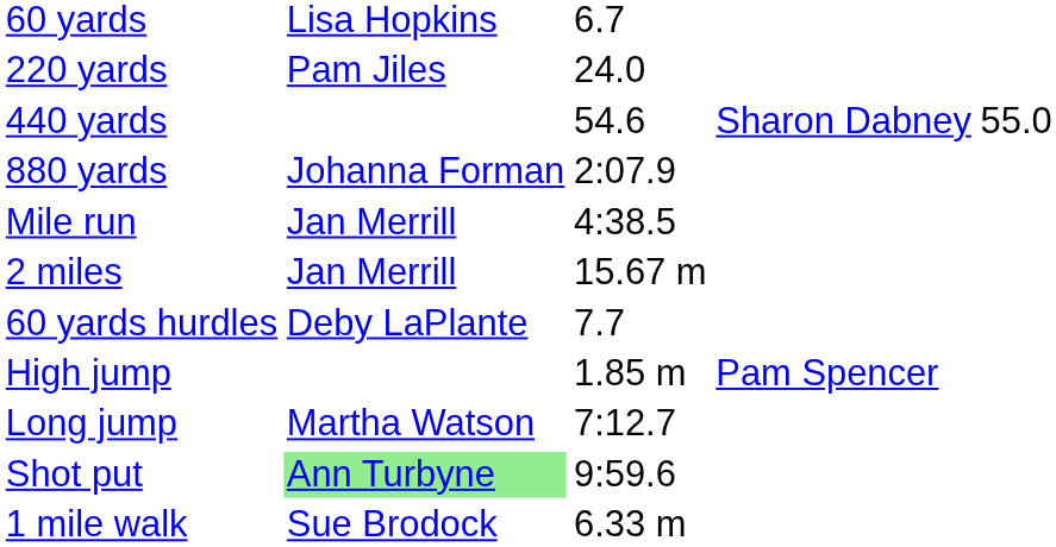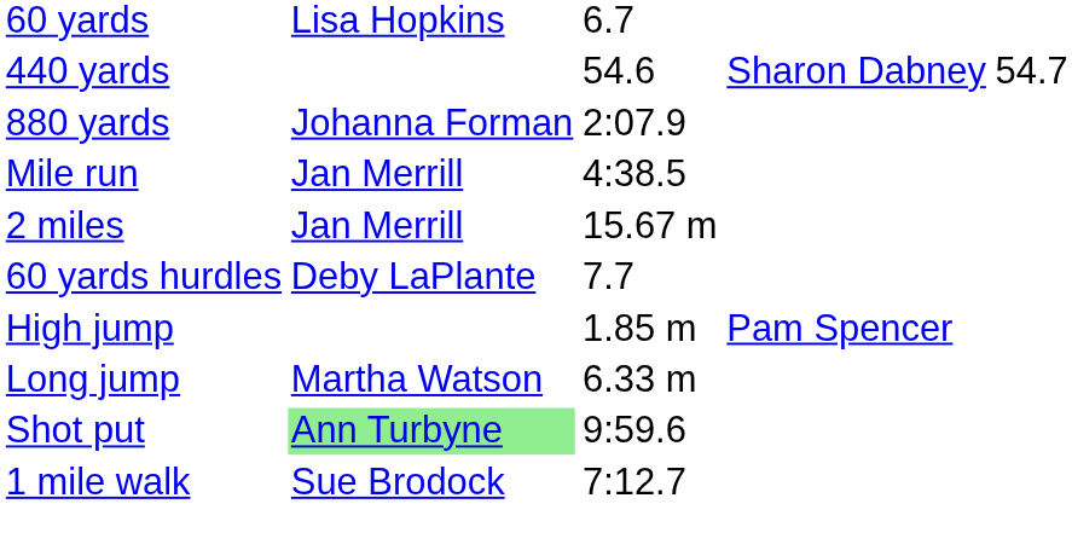- row: 220 yards | Pam Jiles | 24.0
440 yards | column 5: 55.0 -> 54.7
Long jump | column 3: 7:12.7 -> 6.33 m
1 mile walk | column 3: 6.33 m -> 7:12.7
